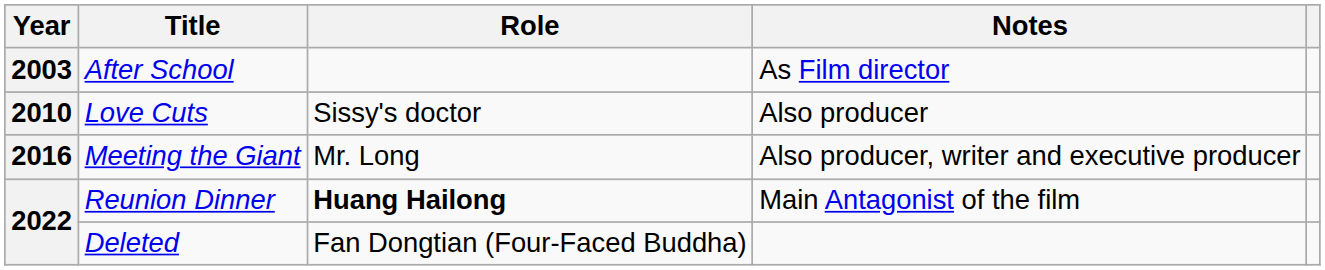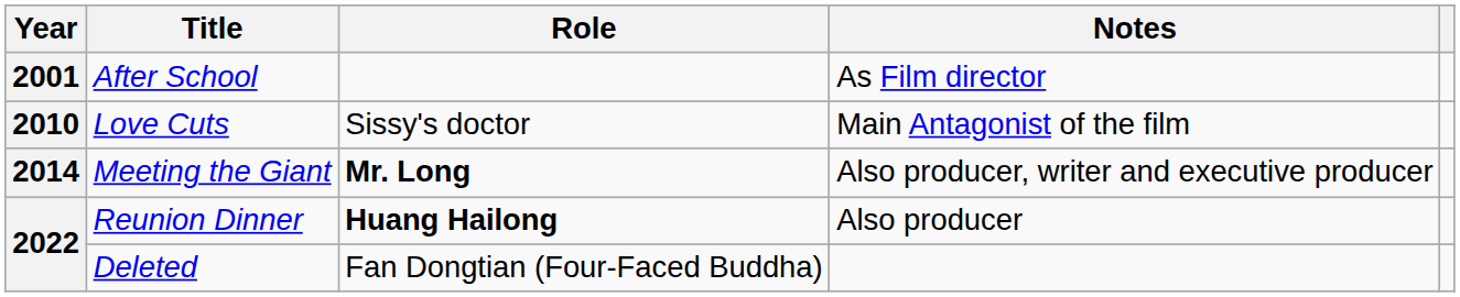After School | Year: 2003 -> 2001
Love Cuts | Notes: Also producer -> Main Antagonist of the film
Meeting the Giant | Year: 2016 -> 2014
Meeting the Giant | Role: normal -> bold
Reunion Dinner | Notes: Main Antagonist of the film -> Also producer
